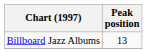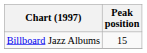Billboard Jazz Albums | Peak position: 13 -> 15
